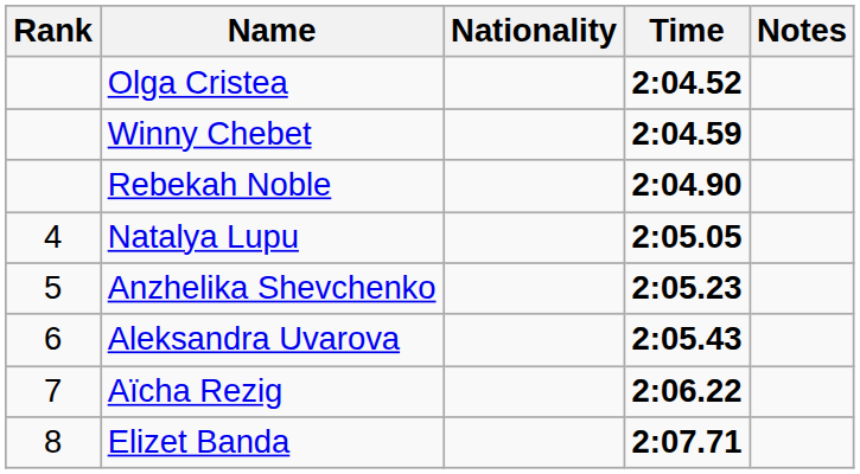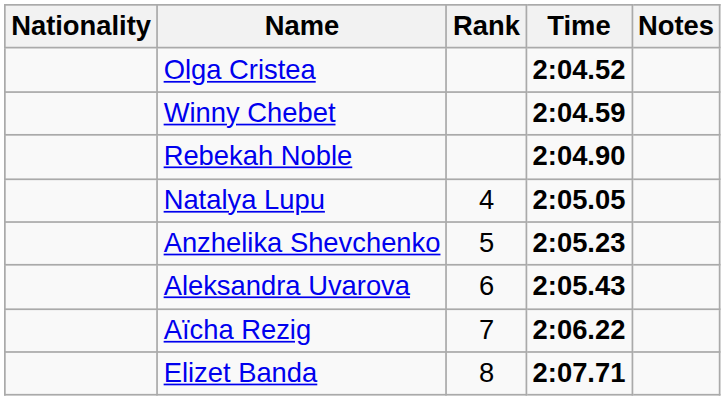columns swapped: Rank <-> Nationality
